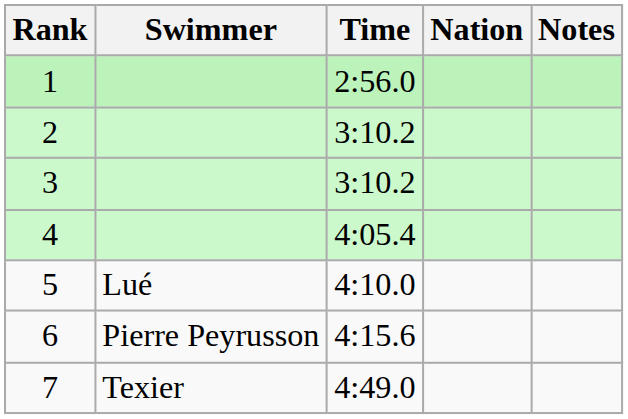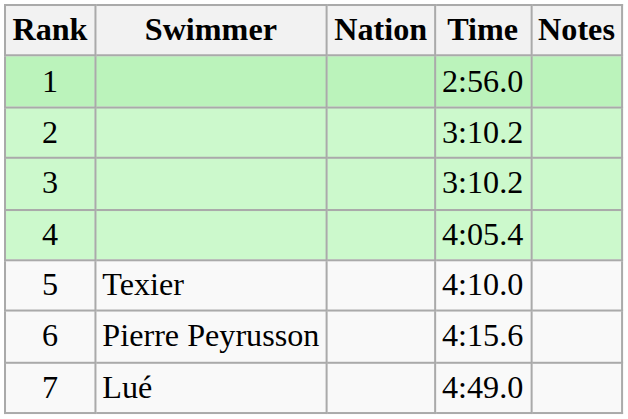columns swapped: Nation <-> Time
5 | Swimmer: Lué -> Texier
7 | Swimmer: Texier -> Lué
